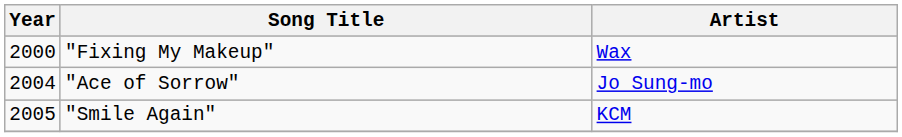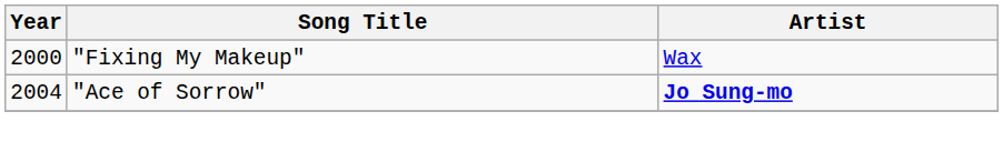"Ace of Sorrow" | Artist: normal -> bold
- row: 2005 | "Smile Again" | KCM
